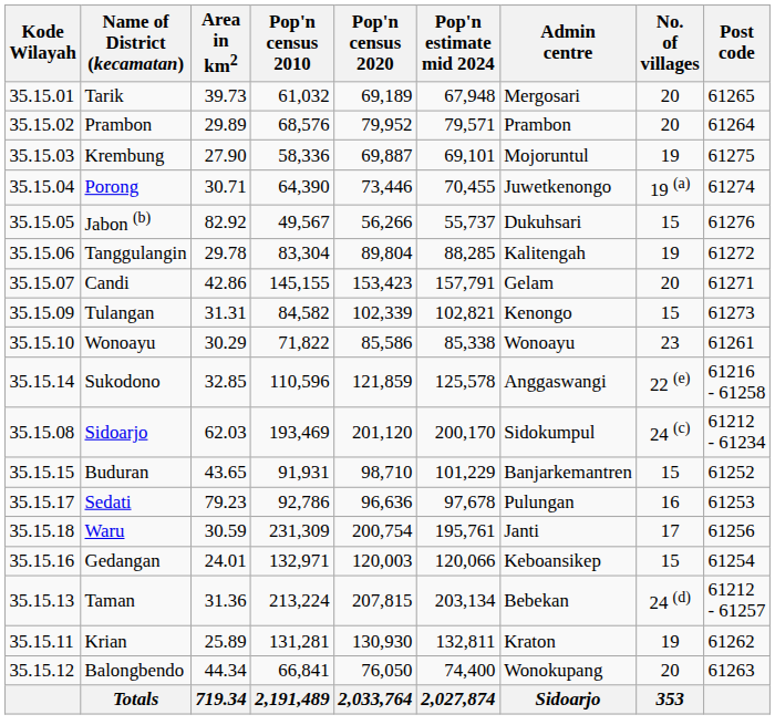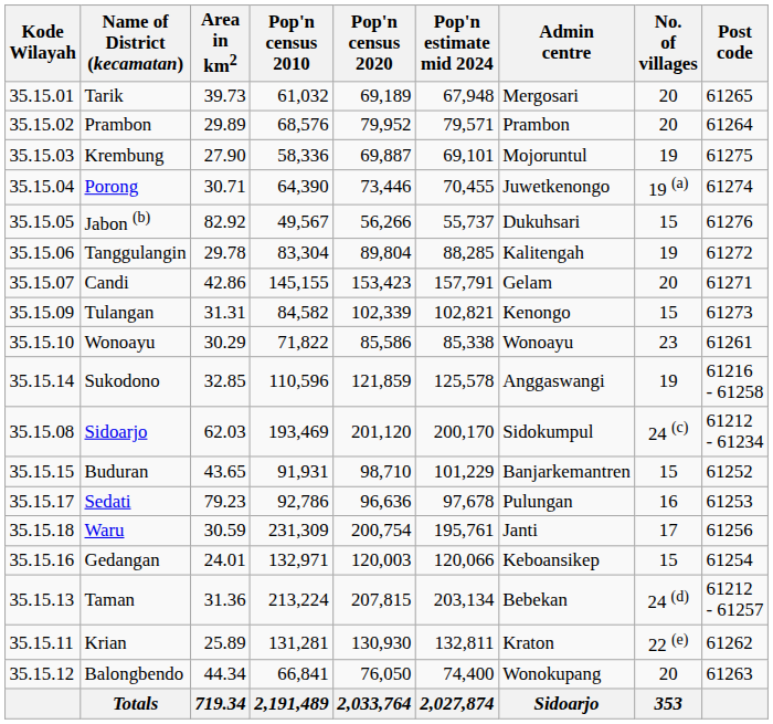Sukodono | No. of villages: 22 (e) -> 19
Krian | No. of villages: 19 -> 22 (e)
